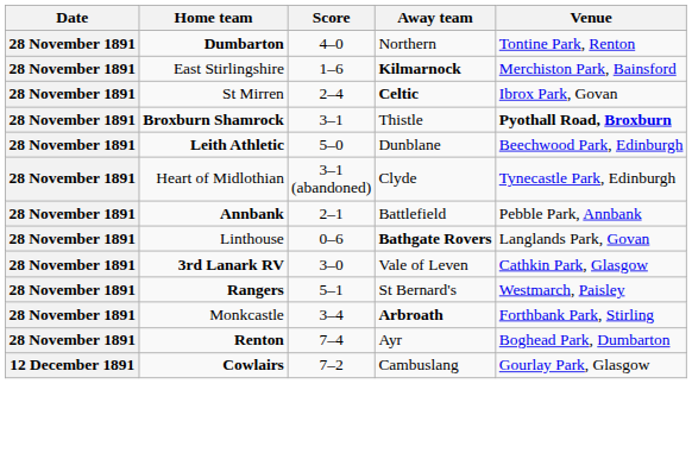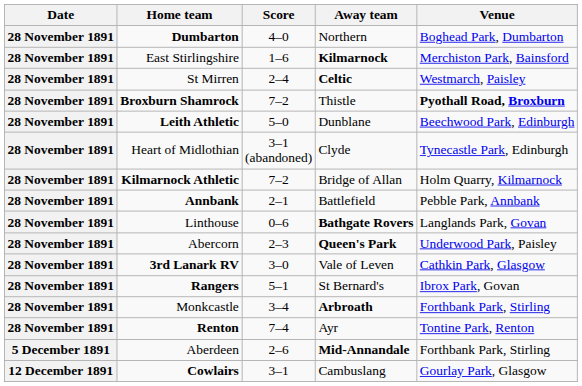Dumbarton | Venue: Tontine Park, Renton -> Boghead Park, Dumbarton
St Mirren | Venue: Ibrox Park, Govan -> Westmarch, Paisley
Broxburn Shamrock | Score: 3–1 -> 7–2
+ row: 28 November 1891 | Kilmarnock Athletic | 7–2 | Bridge of Allan | Holm Quarry, Kilmarnock
+ row: 28 November 1891 | Abercorn | 2–3 | Queen's Park | Underwood Park, Paisley
Rangers | Venue: Westmarch, Paisley -> Ibrox Park, Govan
Renton | Venue: Boghead Park, Dumbarton -> Tontine Park, Renton
+ row: 5 December 1891 | Aberdeen | 2–6 | Mid-Annandale | Forthbank Park, Stirling
Cowlairs | Score: 7–2 -> 3–1
